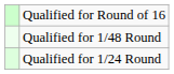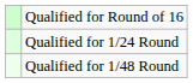rows swapped: Qualified for 1/24 Round <-> Qualified for 1/48 Round
